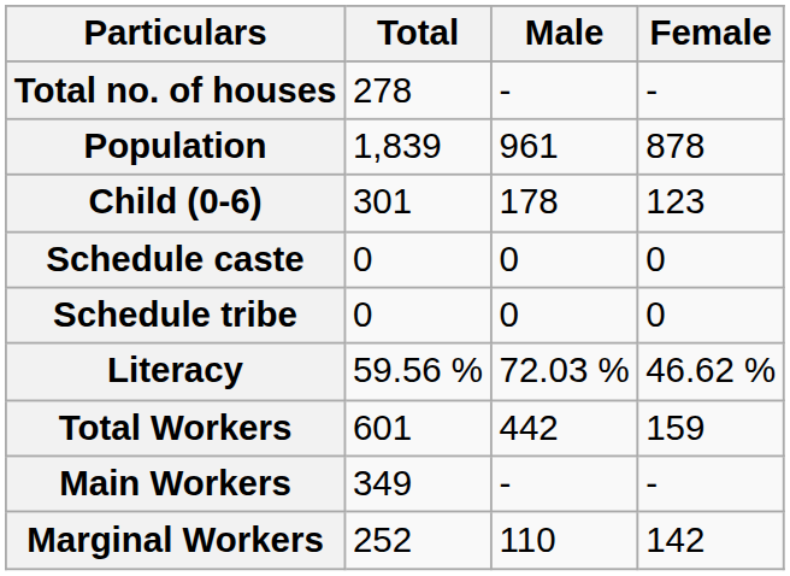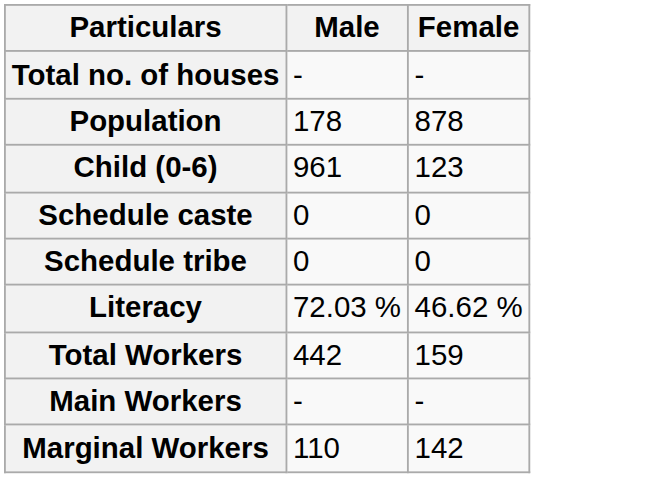- column: Total | 278 | 1,839 | 301 | 0 | 0 | 59.56 % | 601 | 349 | 252
Population | Male: 961 -> 178
Child (0-6) | Male: 178 -> 961
